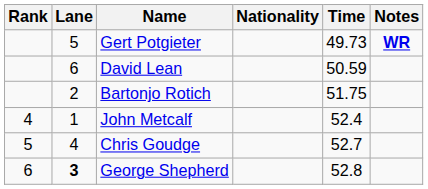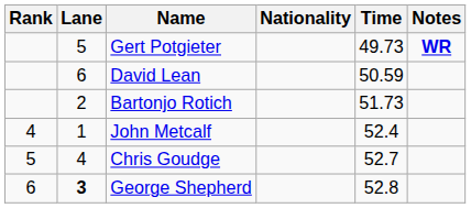Bartonjo Rotich | Time: 51.75 -> 51.73
